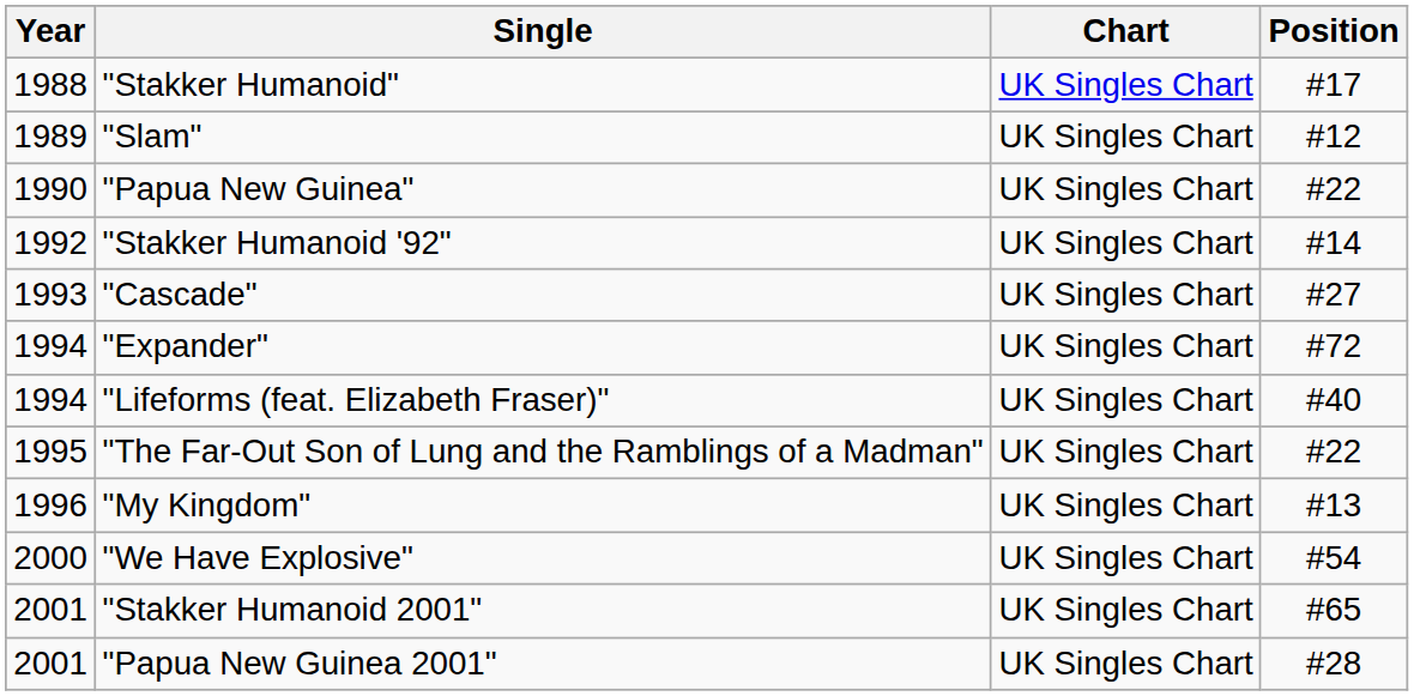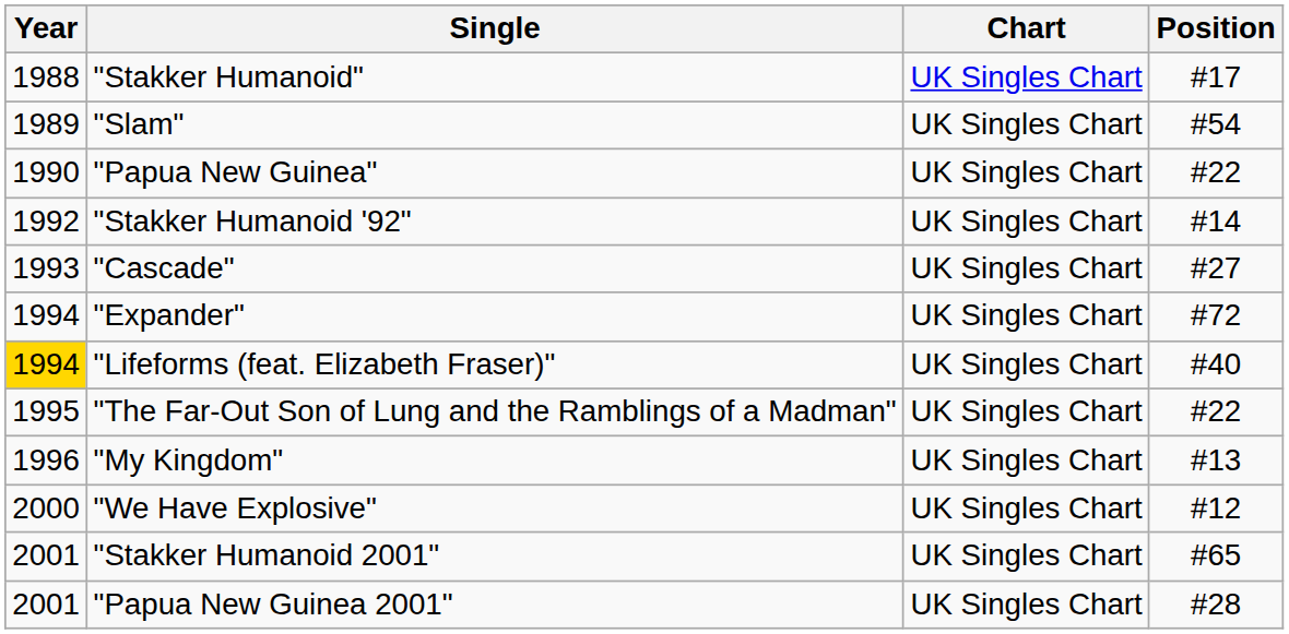"Slam" | Position: #12 -> #54
"Lifeforms (feat. Elizabeth Fraser)" | Year: no background -> gold background
"We Have Explosive" | Position: #54 -> #12
